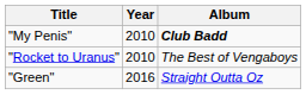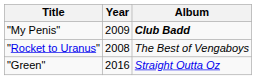"My Penis" | Year: 2010 -> 2009
"Rocket to Uranus" | Year: 2010 -> 2008
